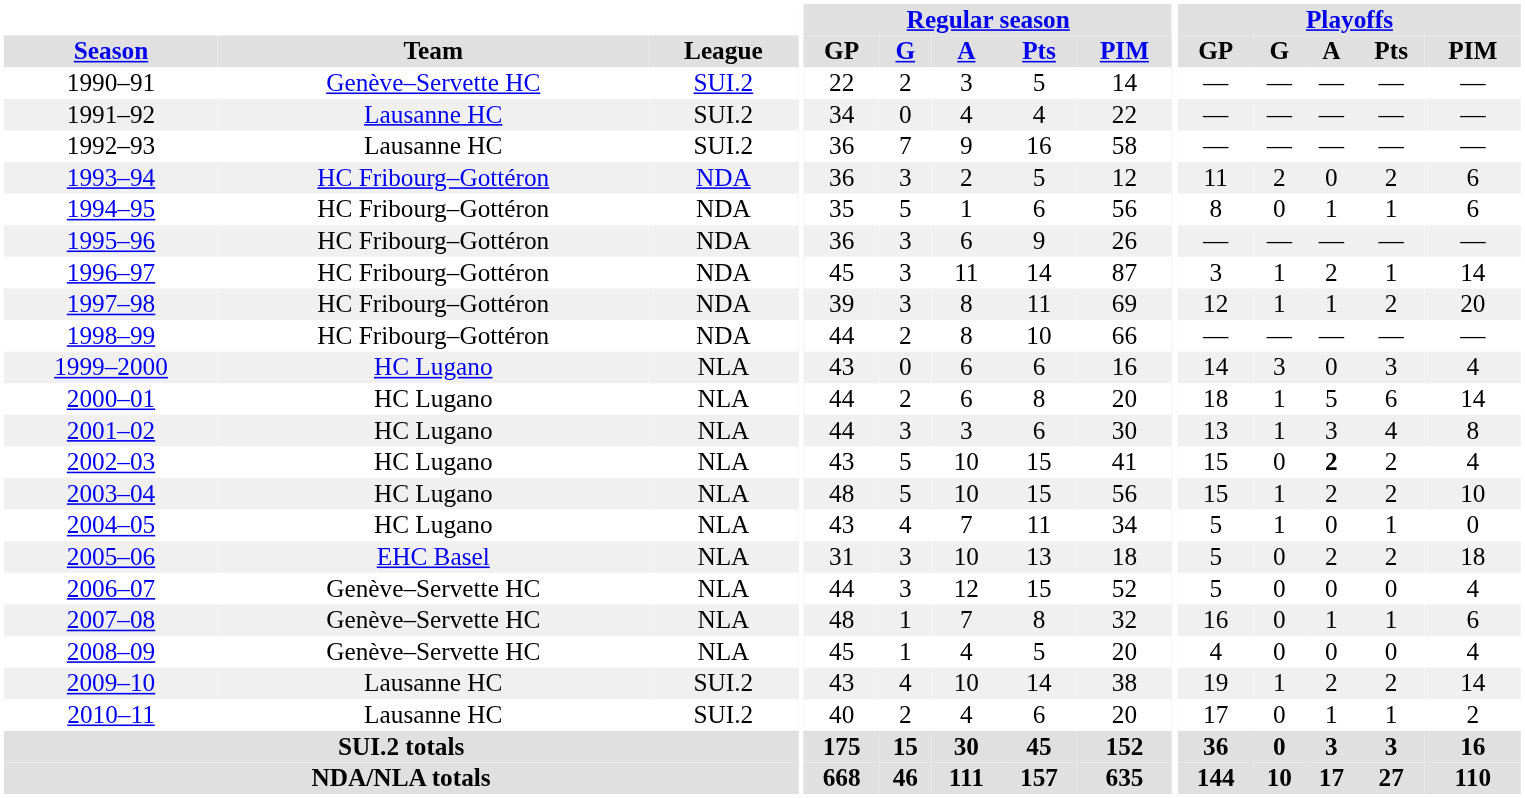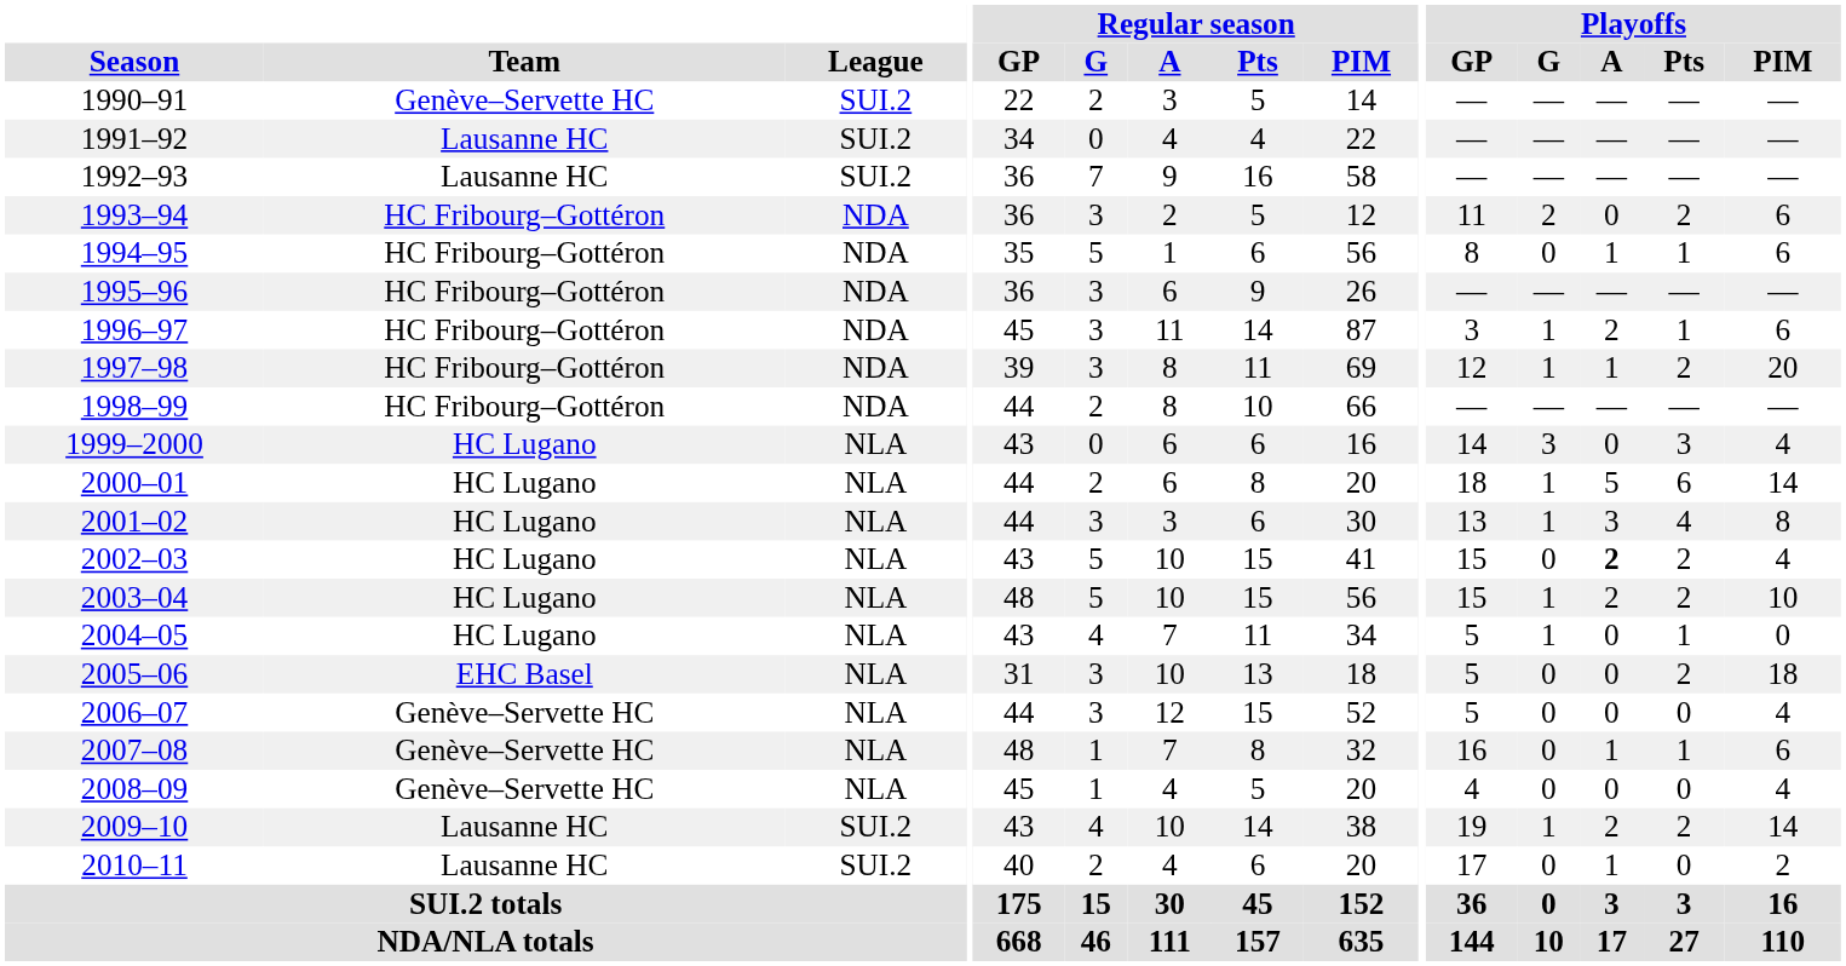1996–97 | Playoffs / PIM: 14 -> 6
2005–06 | Playoffs / A: 2 -> 0
2010–11 | Playoffs / Pts: 1 -> 0
